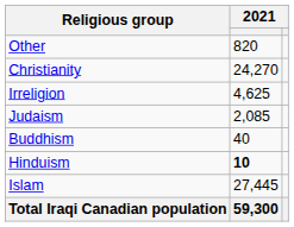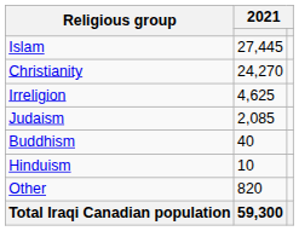rows swapped: Islam <-> Other
Hinduism | column 2: bold -> normal
